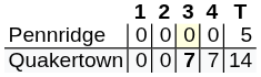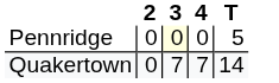- column: 1 | 0 | 0
Quakertown | 3: bold -> normal
